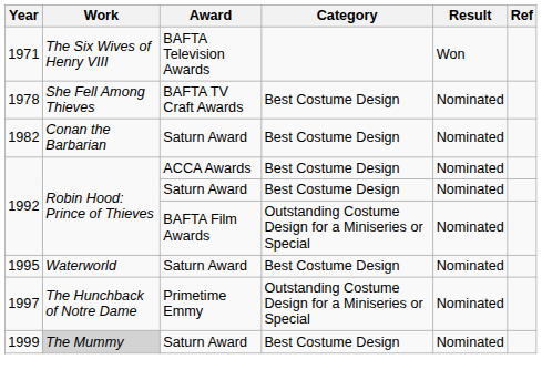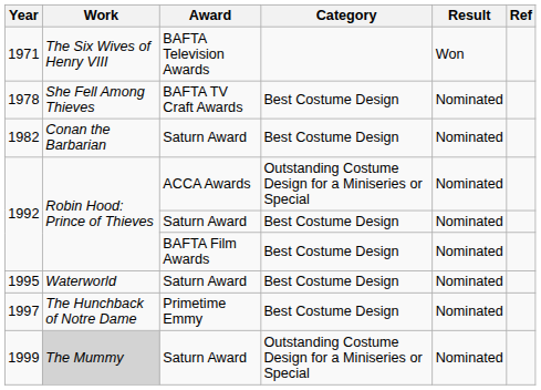1992 / ACCA Awards | Category: Best Costume Design -> Outstanding Costume Design for a Miniseries or Special
1992 / BAFTA Film Awards | Category: Outstanding Costume Design for a Miniseries or Special -> Best Costume Design
1997 | Category: Outstanding Costume Design for a Miniseries or Special -> Best Costume Design
1999 | Category: Best Costume Design -> Outstanding Costume Design for a Miniseries or Special
